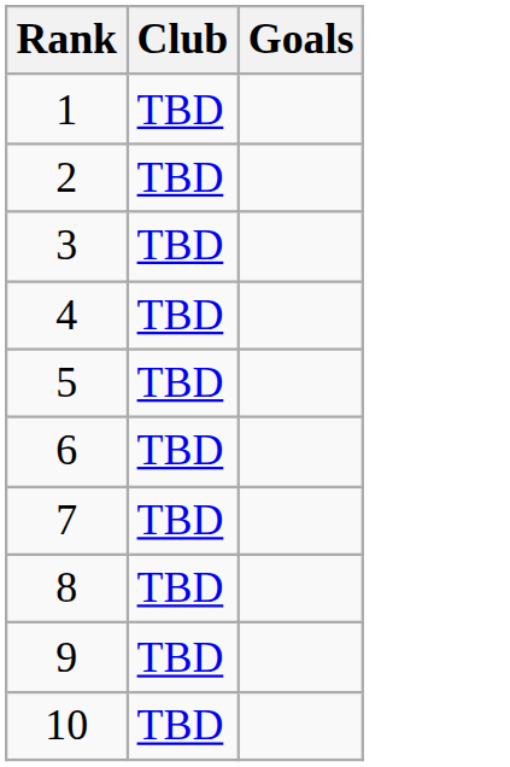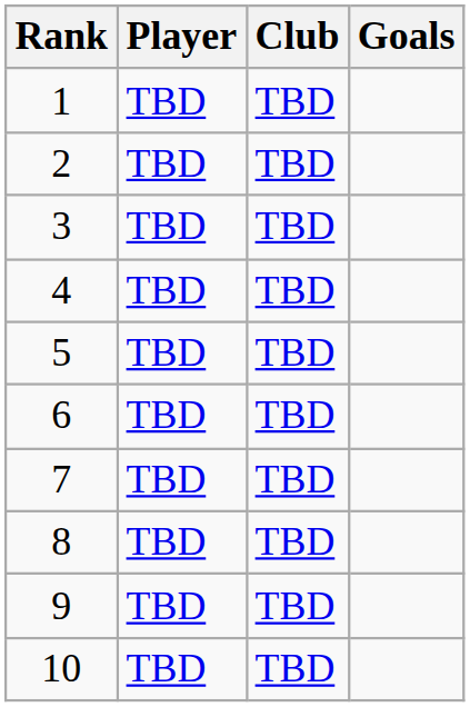+ column: Player | TBD | TBD | TBD | TBD | TBD | TBD | TBD | TBD | TBD | TBD
